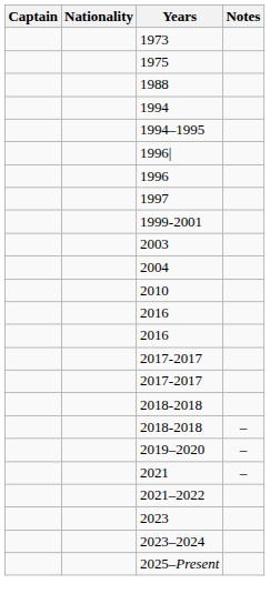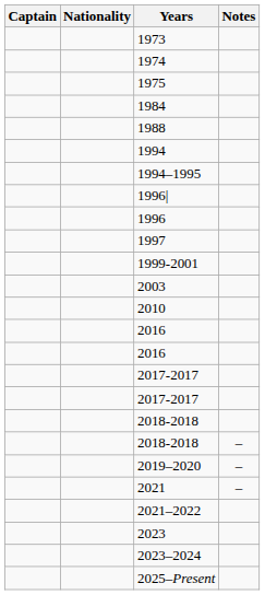+ row: 1974
+ row: 1984
- row: 2004
